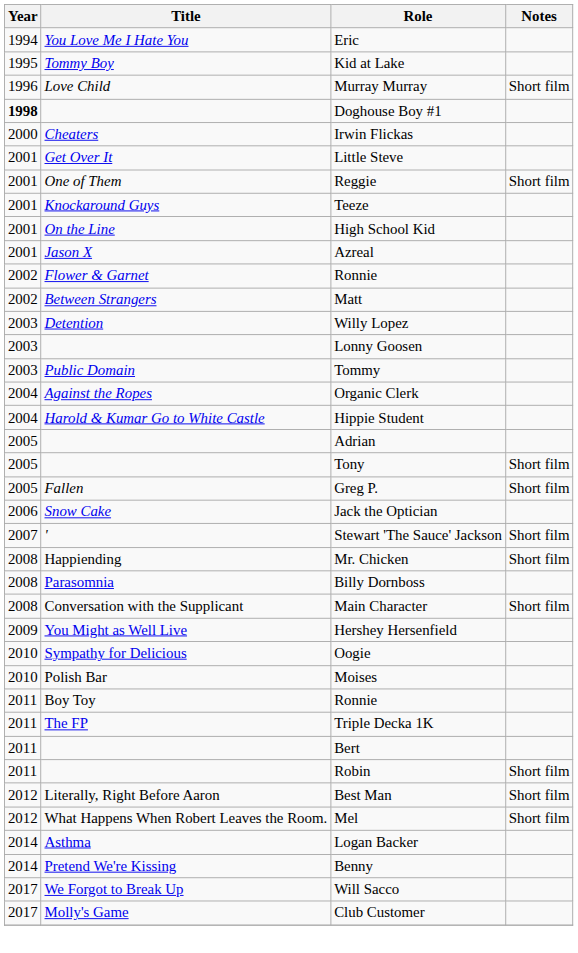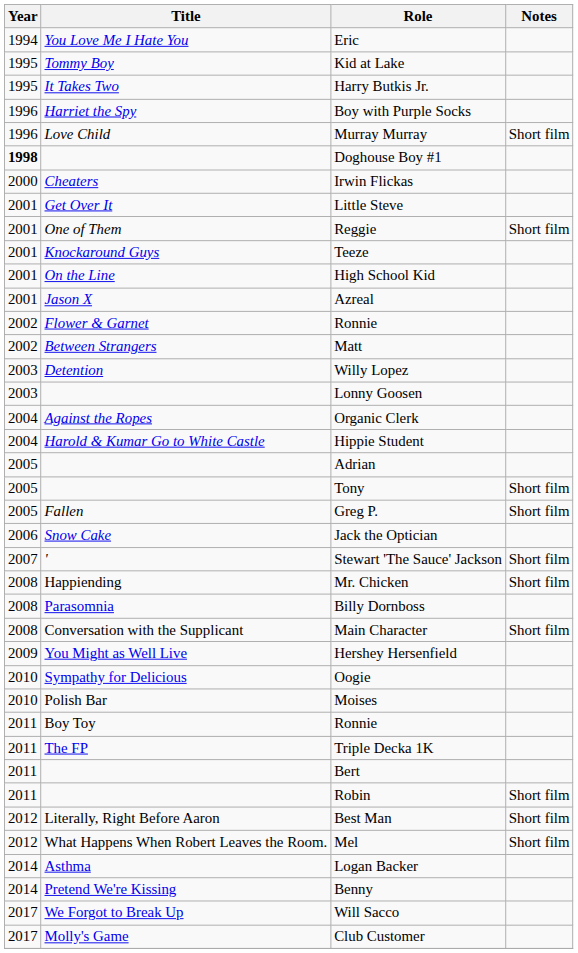+ row: 1995 | It Takes Two | Harry Butkis Jr.
+ row: 1996 | Harriet the Spy | Boy with Purple Socks
- row: 2003 | Public Domain | Tommy
